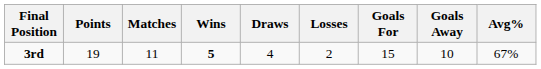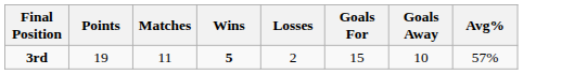- column: Draws | 4
3rd | Avg%: 67% -> 57%
